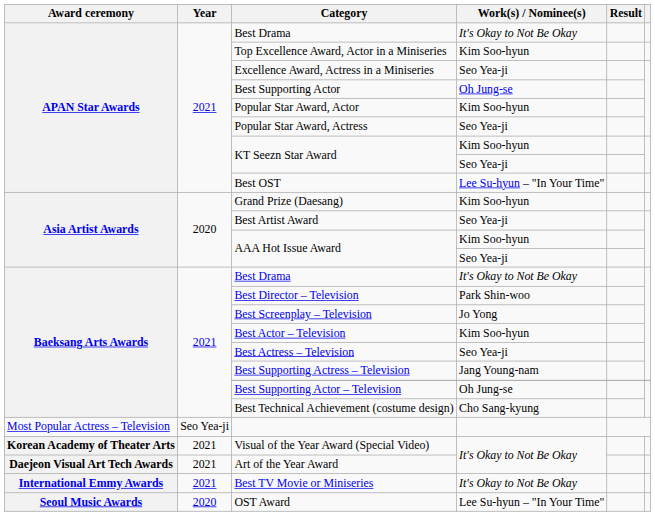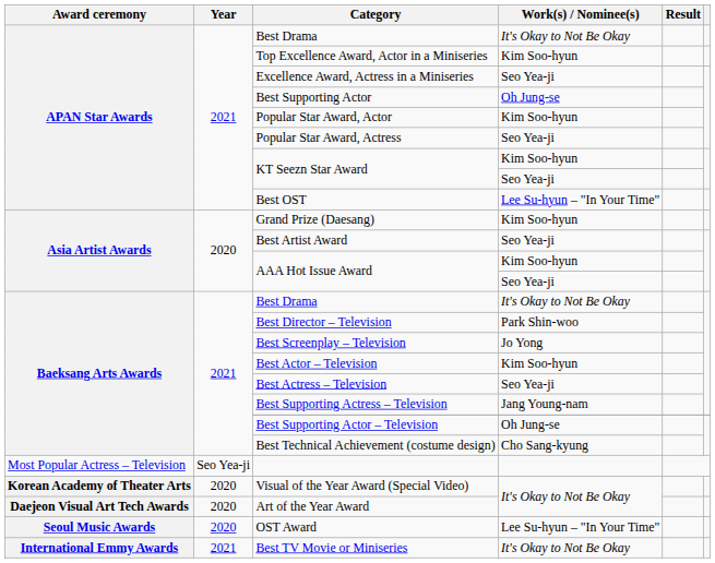Visual of the Year Award (Special Video) | Year: 2021 -> 2020
Art of the Year Award | Year: 2021 -> 2020
rows swapped: OST Award <-> Best TV Movie or Miniseries
